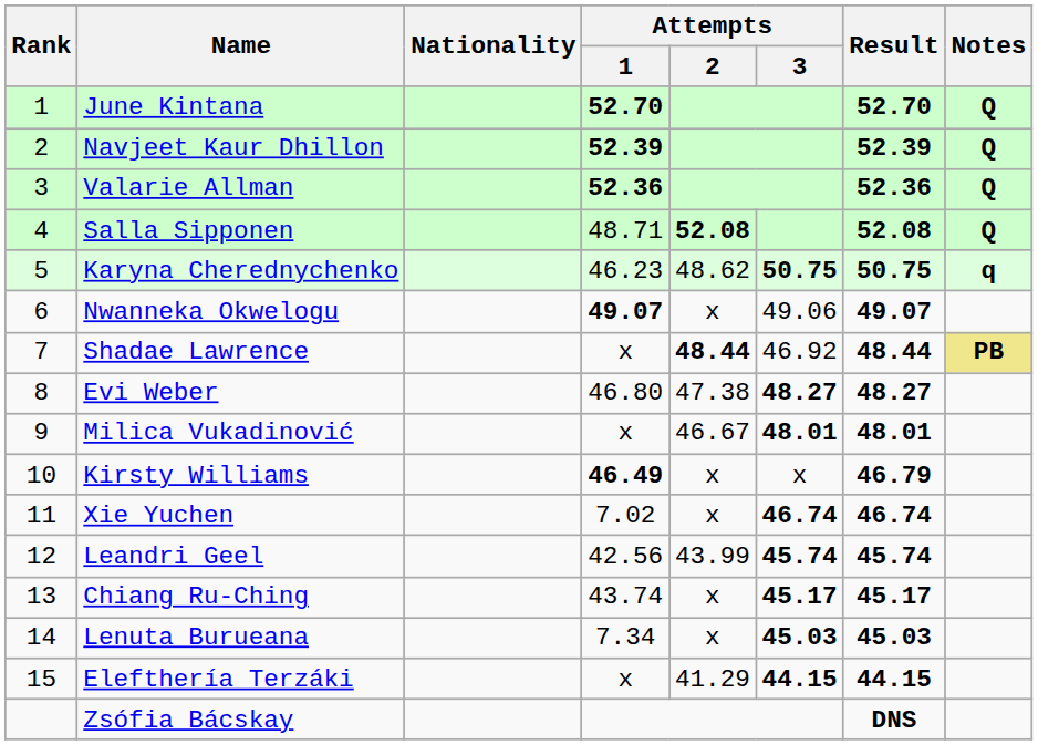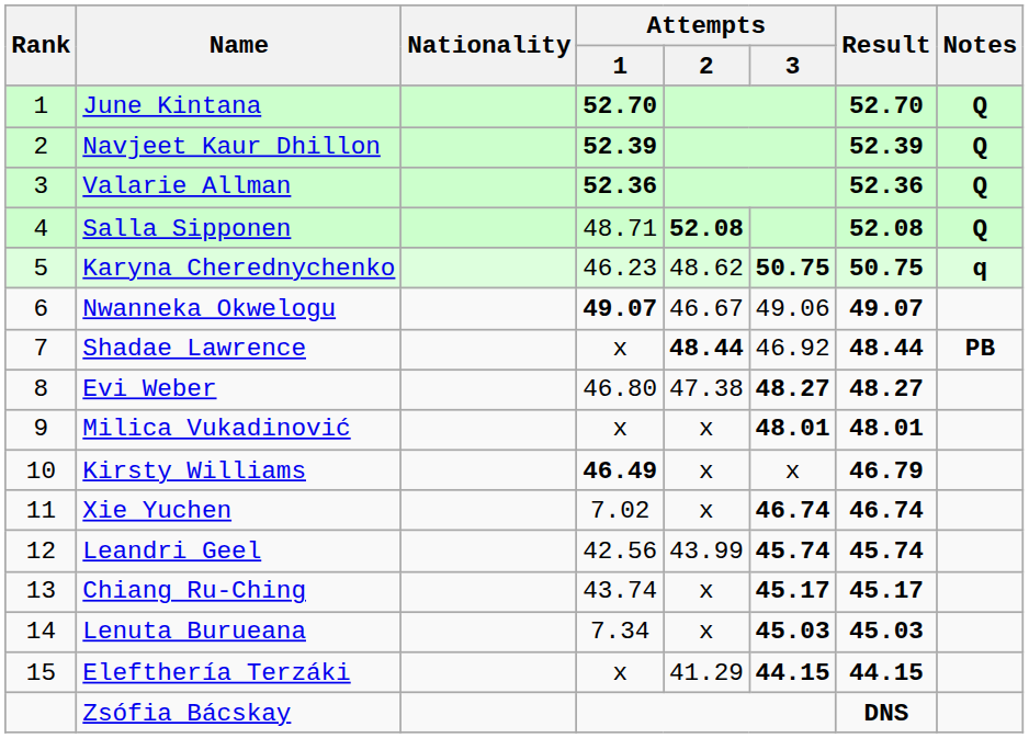Nwanneka Okwelogu | Attempts / 2: x -> 46.67
Shadae Lawrence | Notes: khaki background -> no background
Milica Vukadinović | Attempts / 2: 46.67 -> x
